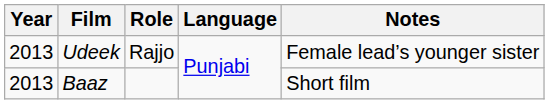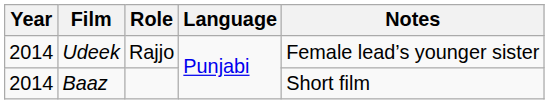Udeek | Year: 2013 -> 2014
Baaz | Year: 2013 -> 2014
